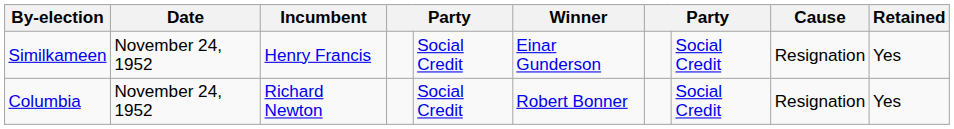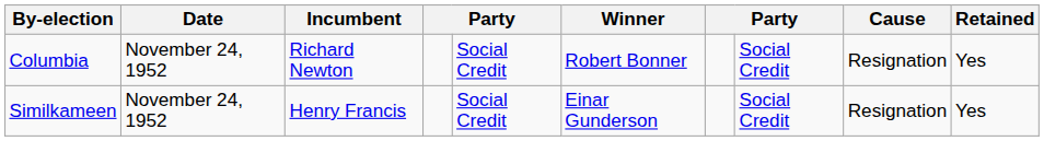rows swapped: Similkameen <-> Columbia
